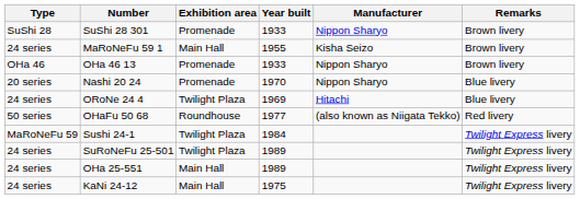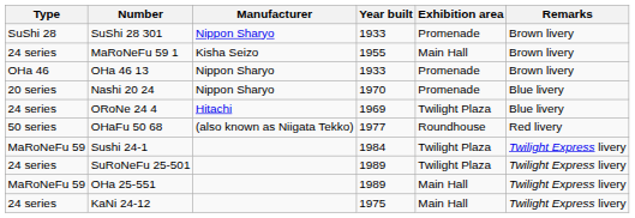columns swapped: Manufacturer <-> Exhibition area
OHa 25-551 | Type: 24 series -> MaRoNeFu 59
